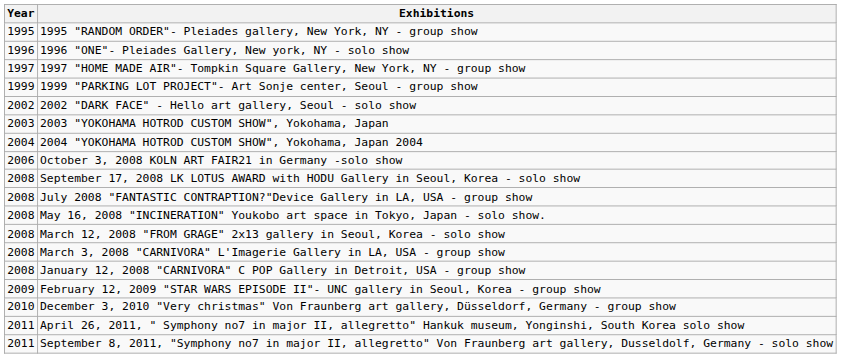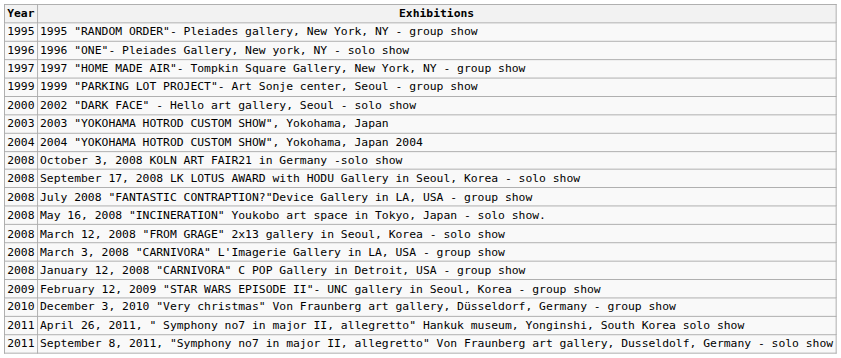2002 "DARK FACE" - Hello art gallery, Seoul - solo show | Year: 2002 -> 2000
October 3, 2008 KOLN ART FAIR21 in Germany -solo show | Year: 2006 -> 2008
